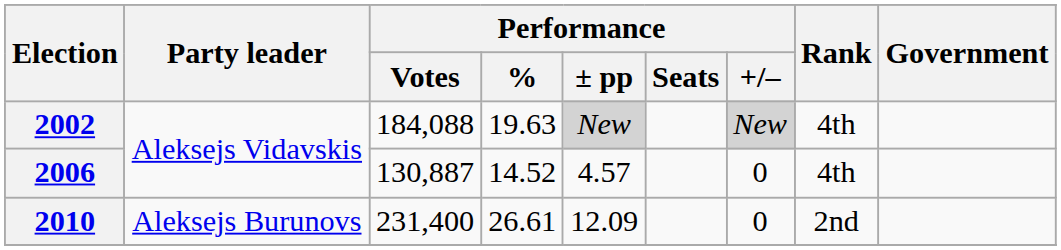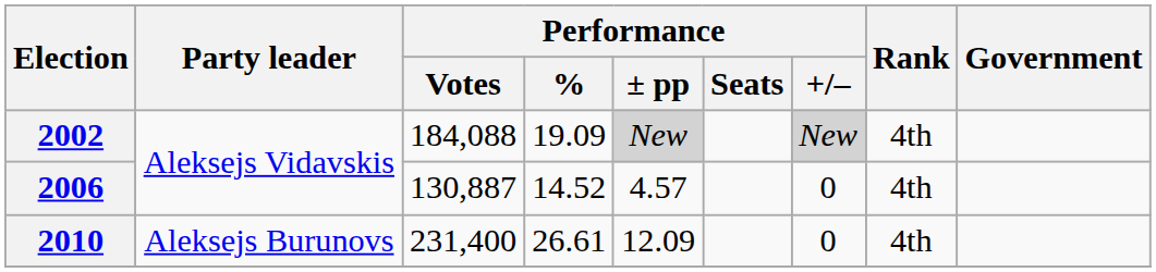2002 | Performance / %: 19.63 -> 19.09
2010 | Rank: 2nd -> 4th
